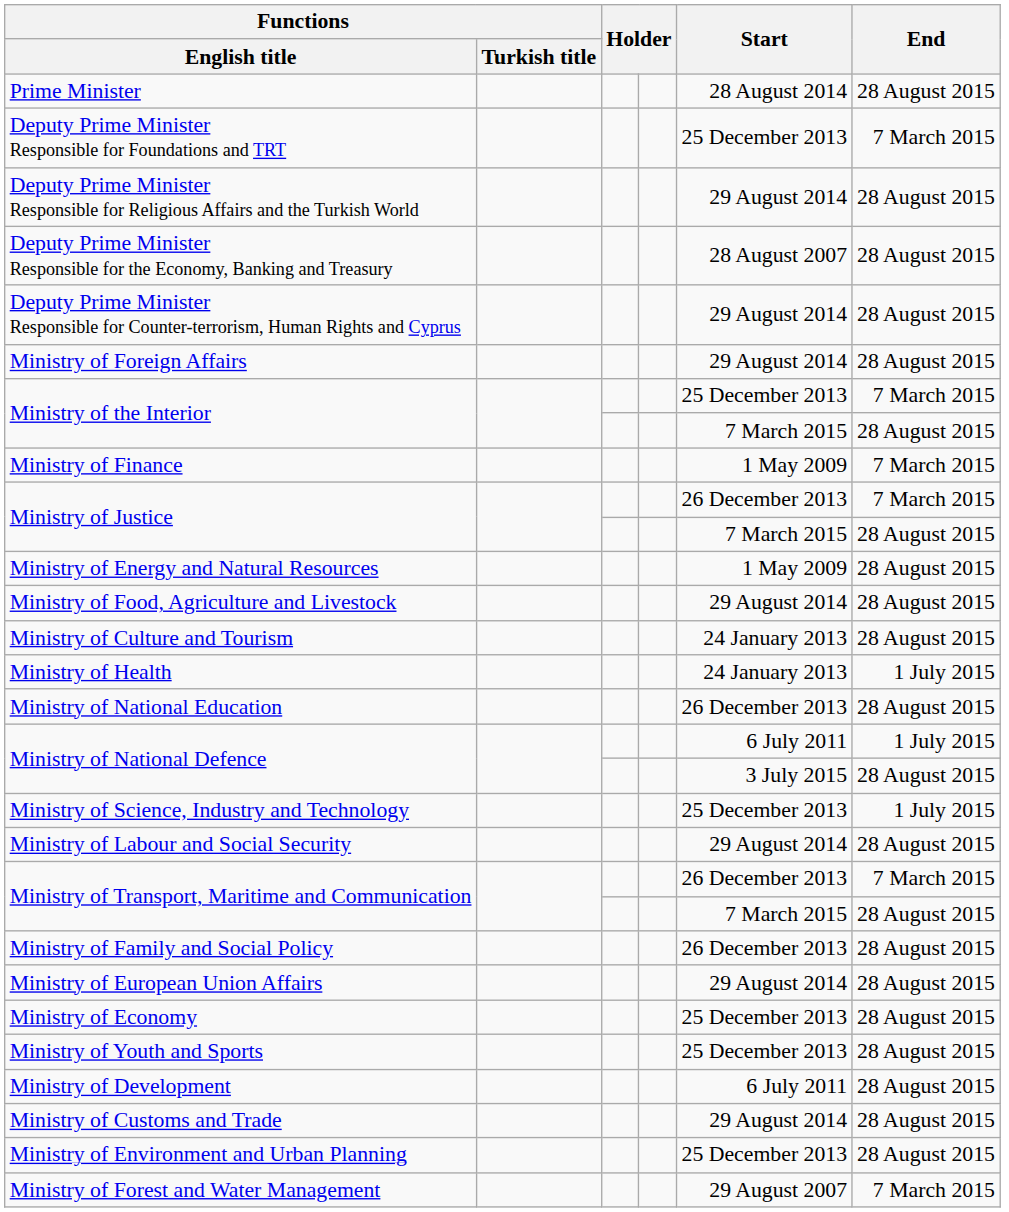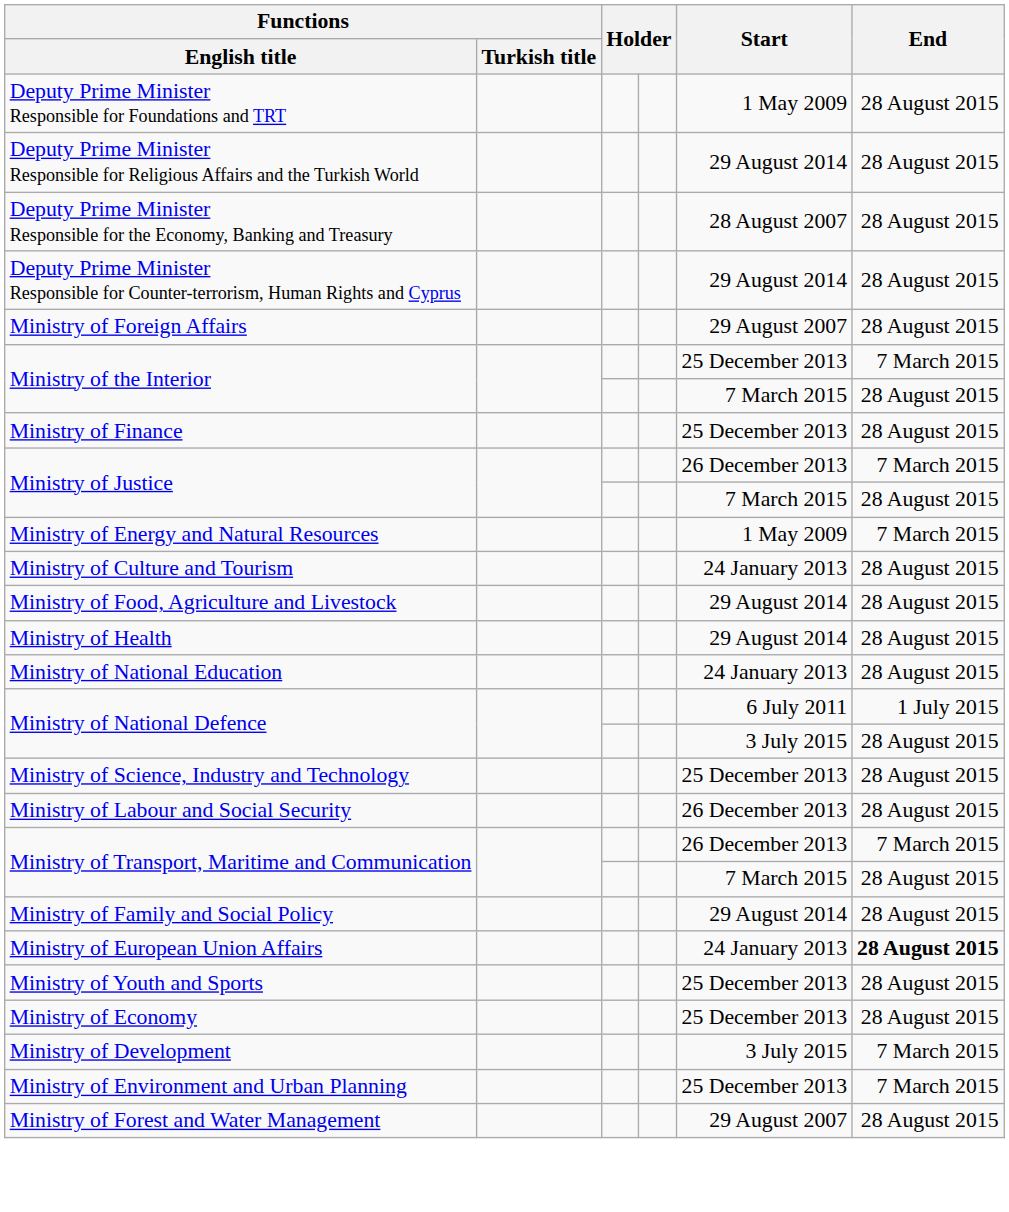- row: Prime Minister | 28 August 2014 | 28 August 2015
Deputy Prime Minister Responsible for Foundations and TRT | Start: 25 December 2013 -> 1 May 2009
Deputy Prime Minister Responsible for Foundations and TRT | End: 7 March 2015 -> 28 August 2015
Ministry of Foreign Affairs | Start: 29 August 2014 -> 29 August 2007
Ministry of Finance | Start: 1 May 2009 -> 25 December 2013
Ministry of Finance | End: 7 March 2015 -> 28 August 2015
Ministry of Energy and Natural Resources | End: 28 August 2015 -> 7 March 2015
rows swapped: Ministry of Food, Agriculture and Livestock <-> Ministry of Culture and Tourism
Ministry of Health | Start: 24 January 2013 -> 29 August 2014
Ministry of Health | End: 1 July 2015 -> 28 August 2015
Ministry of National Education | Start: 26 December 2013 -> 24 January 2013
Ministry of Science, Industry and Technology | End: 1 July 2015 -> 28 August 2015
Ministry of Labour and Social Security | Start: 29 August 2014 -> 26 December 2013
Ministry of Family and Social Policy | Start: 26 December 2013 -> 29 August 2014
Ministry of European Union Affairs | Start: 29 August 2014 -> 24 January 2013
Ministry of European Union Affairs | End: normal -> bold
rows swapped: Ministry of Economy <-> Ministry of Youth and Sports
Ministry of Development | Start: 6 July 2011 -> 3 July 2015
Ministry of Development | End: 28 August 2015 -> 7 March 2015
- row: Ministry of Customs and Trade | 29 August 2014 | 28 August 2015
Ministry of Environment and Urban Planning | End: 28 August 2015 -> 7 March 2015
Ministry of Forest and Water Management | End: 7 March 2015 -> 28 August 2015
